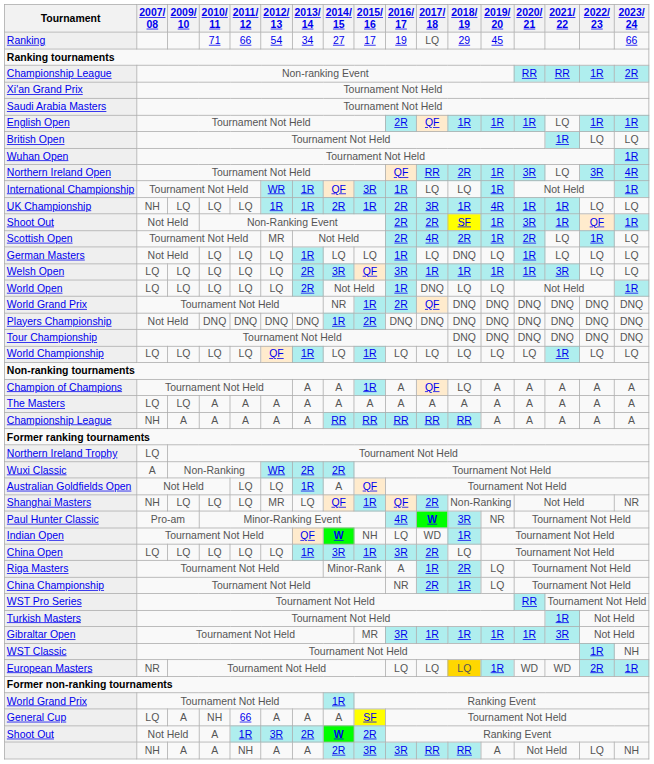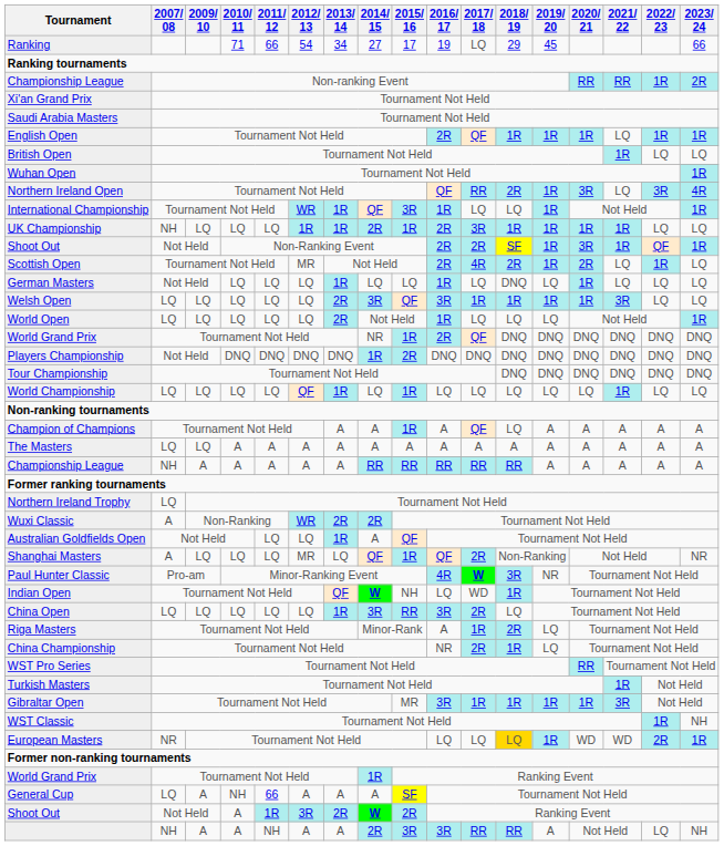UK Championship | 2019/ 20: 4R -> 1R
World Open | 2017/ 18: DNQ -> LQ
Shanghai Masters | 2007/ 08: NH -> A
China Open | 2015/ 16: 1R -> RR
